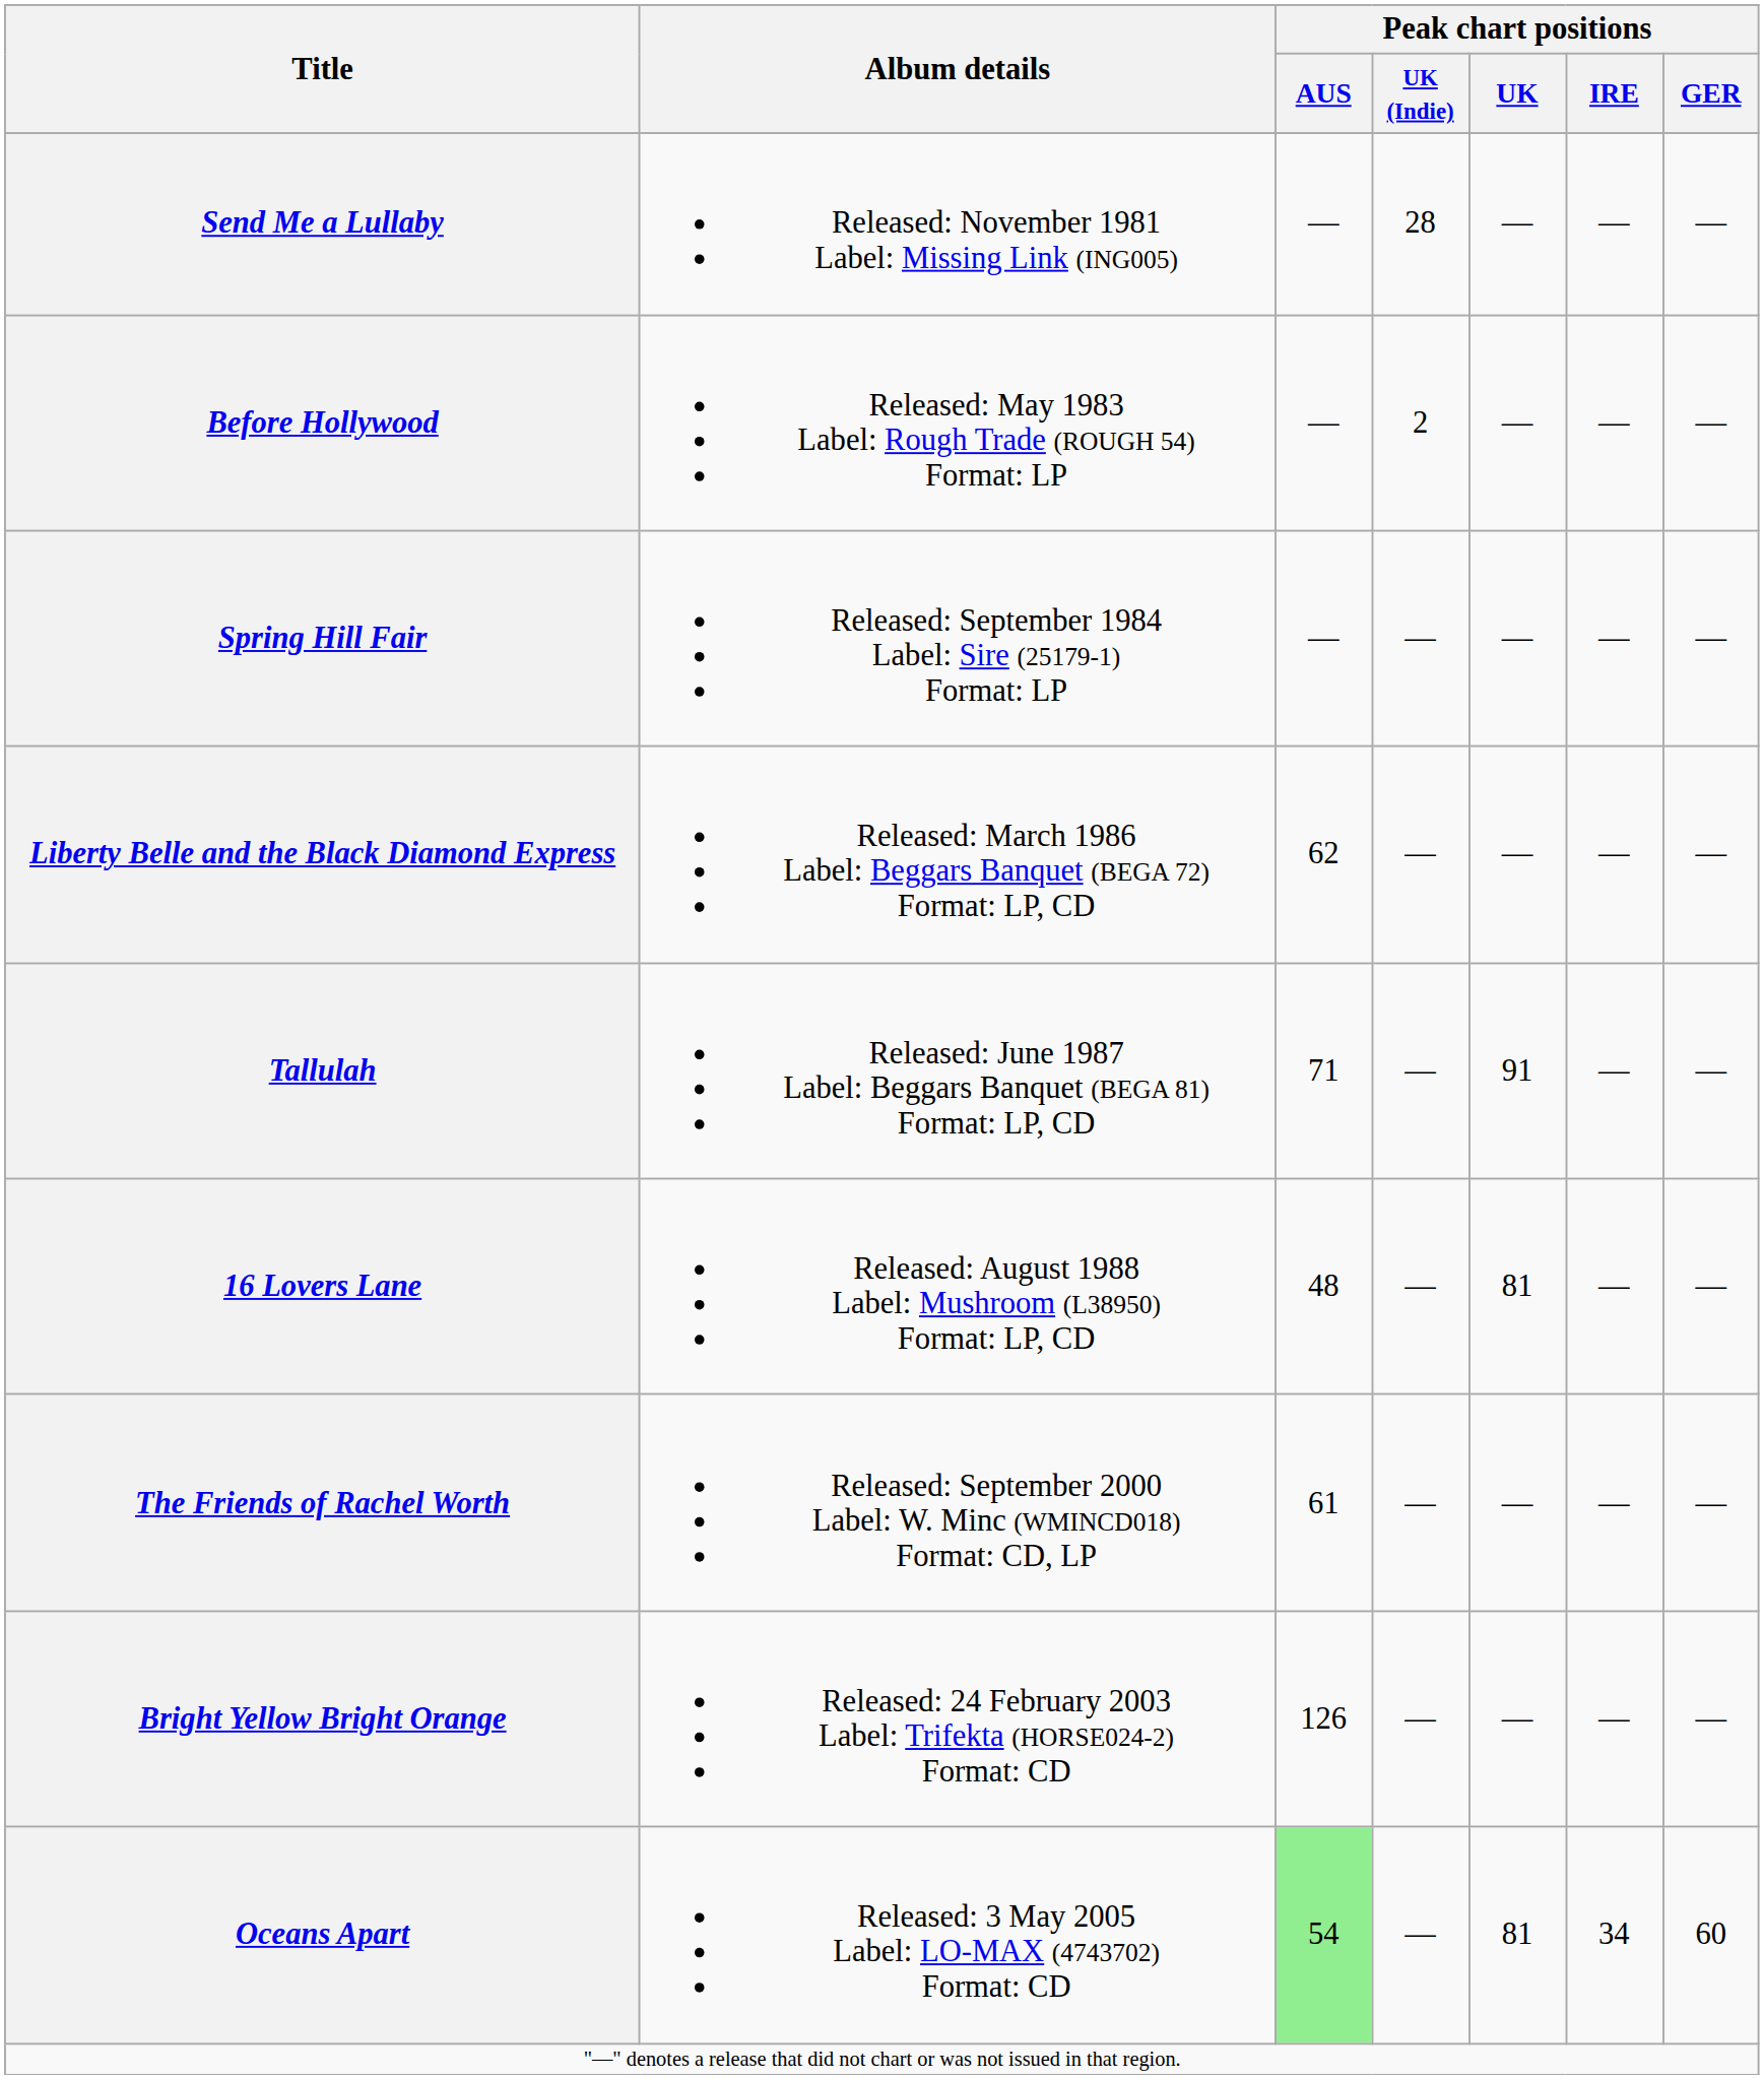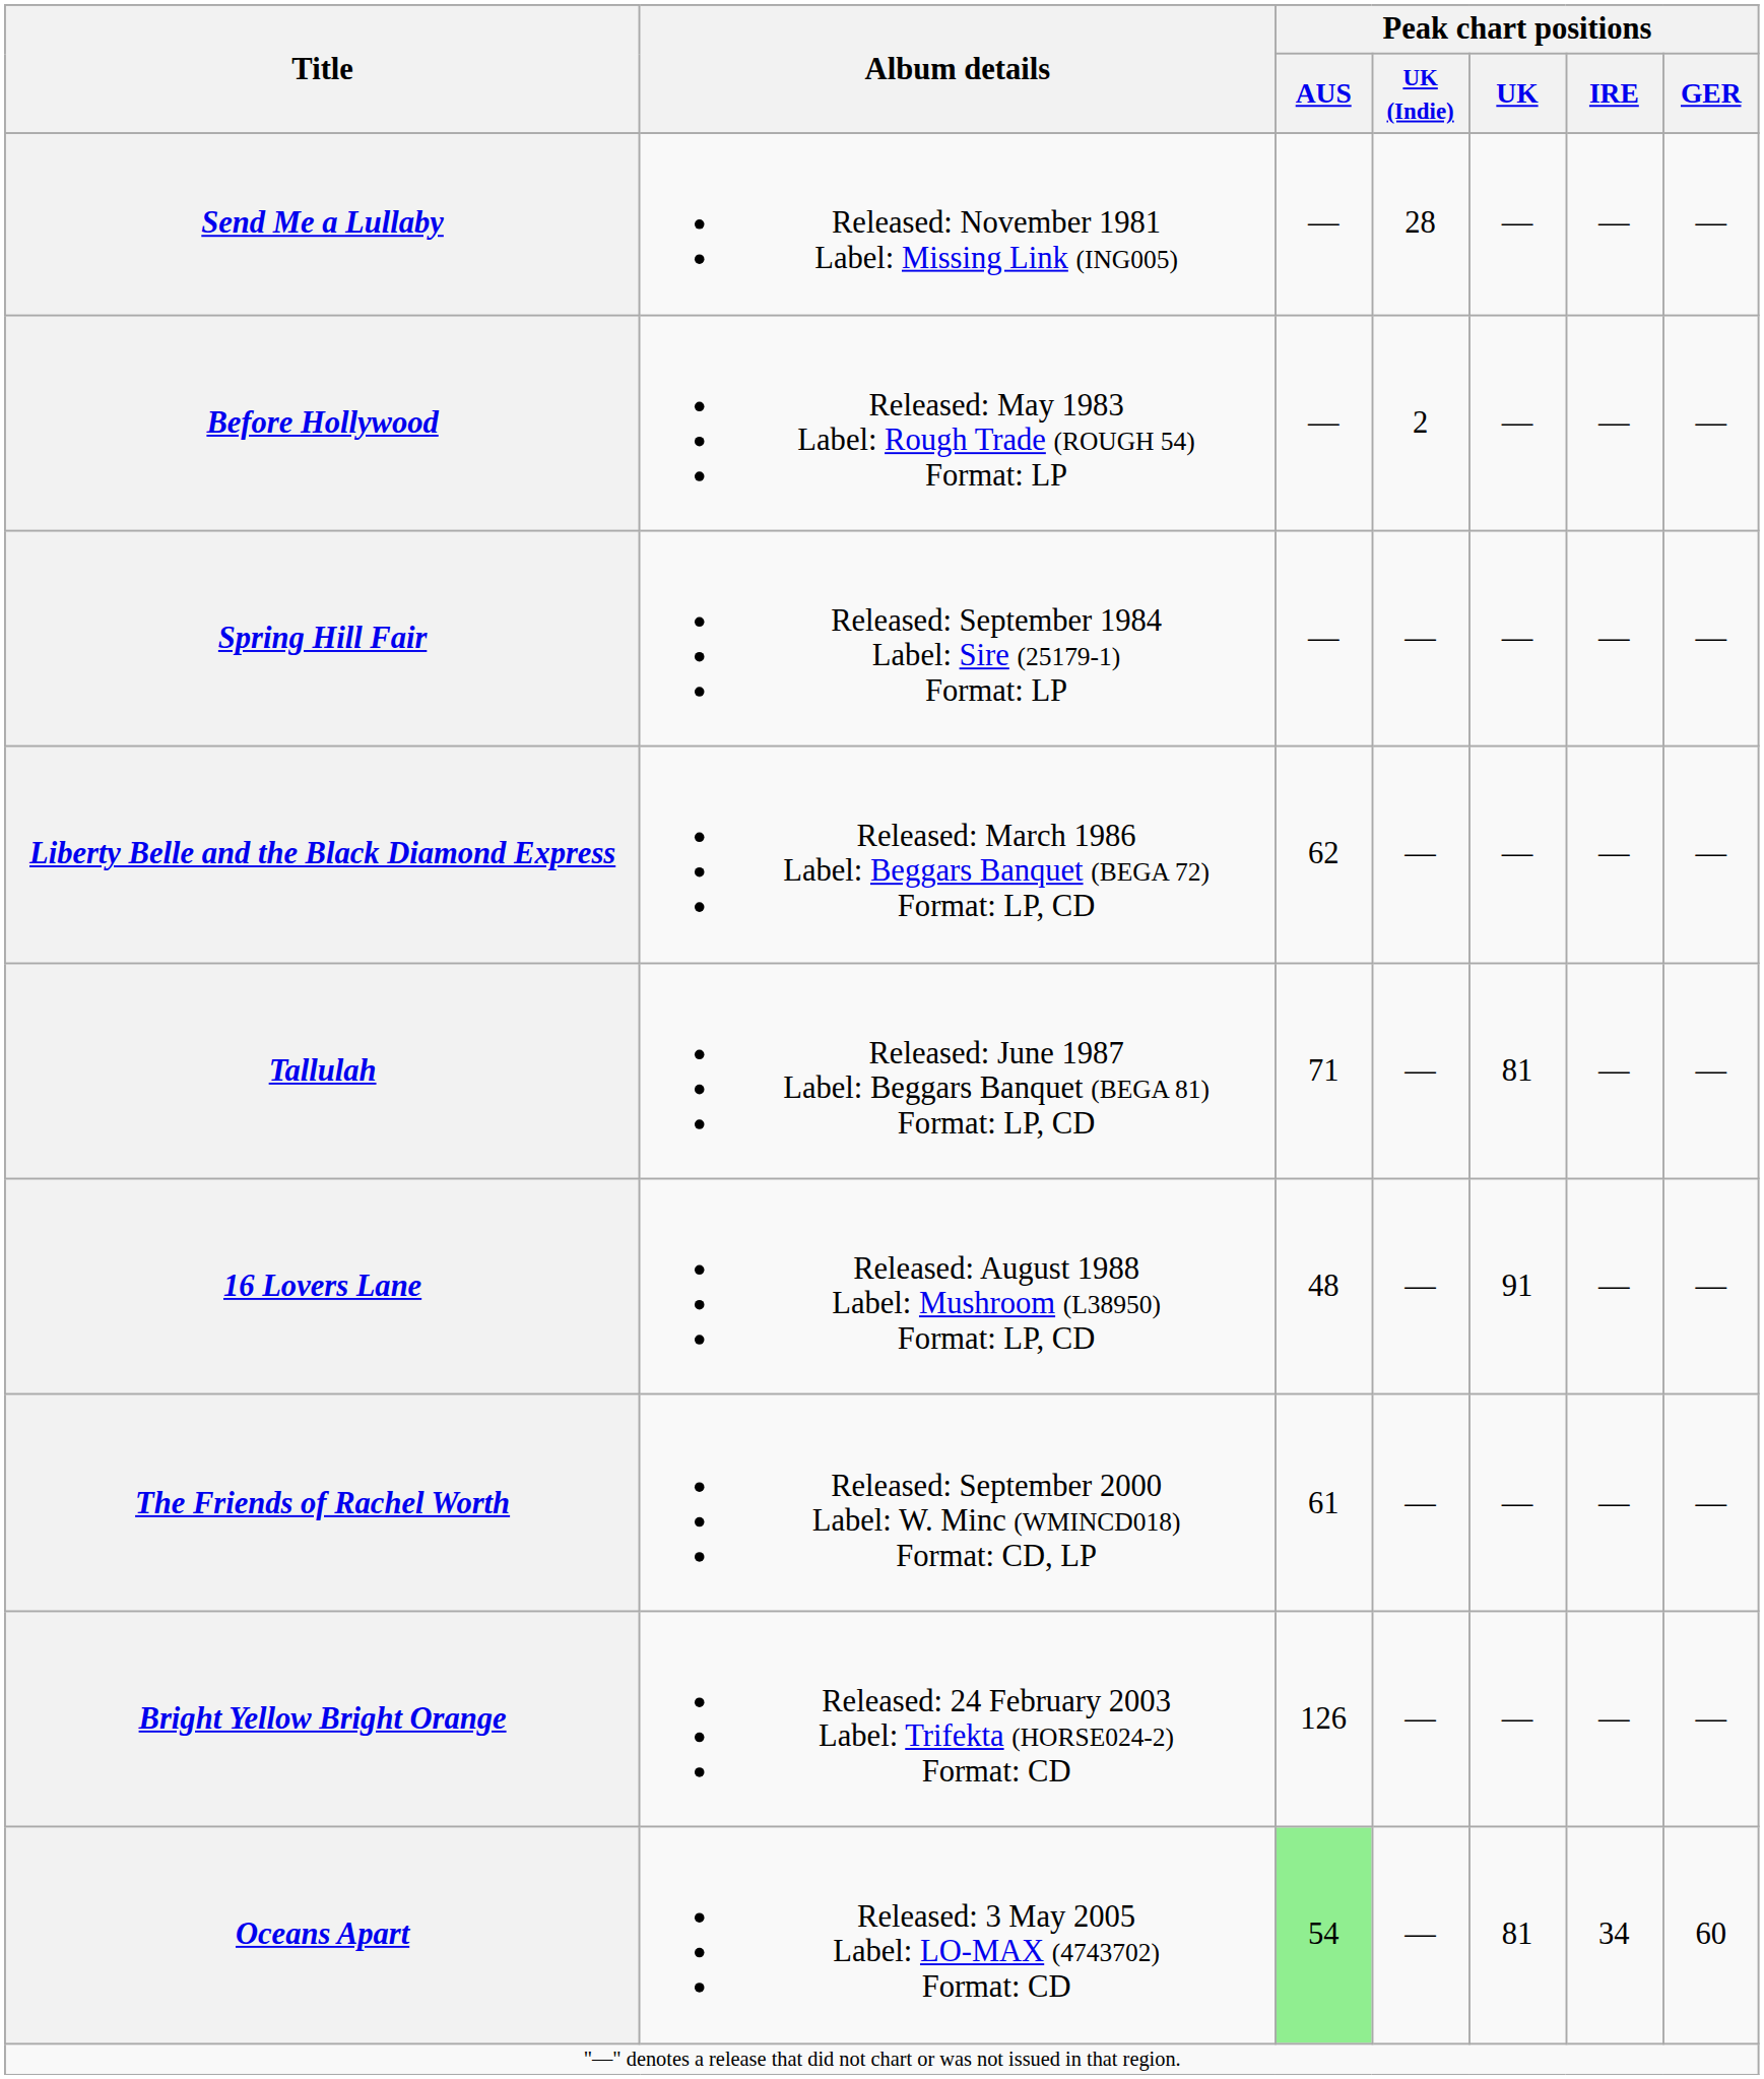Tallulah | Peak chart positions / UK: 91 -> 81
16 Lovers Lane | Peak chart positions / UK: 81 -> 91
